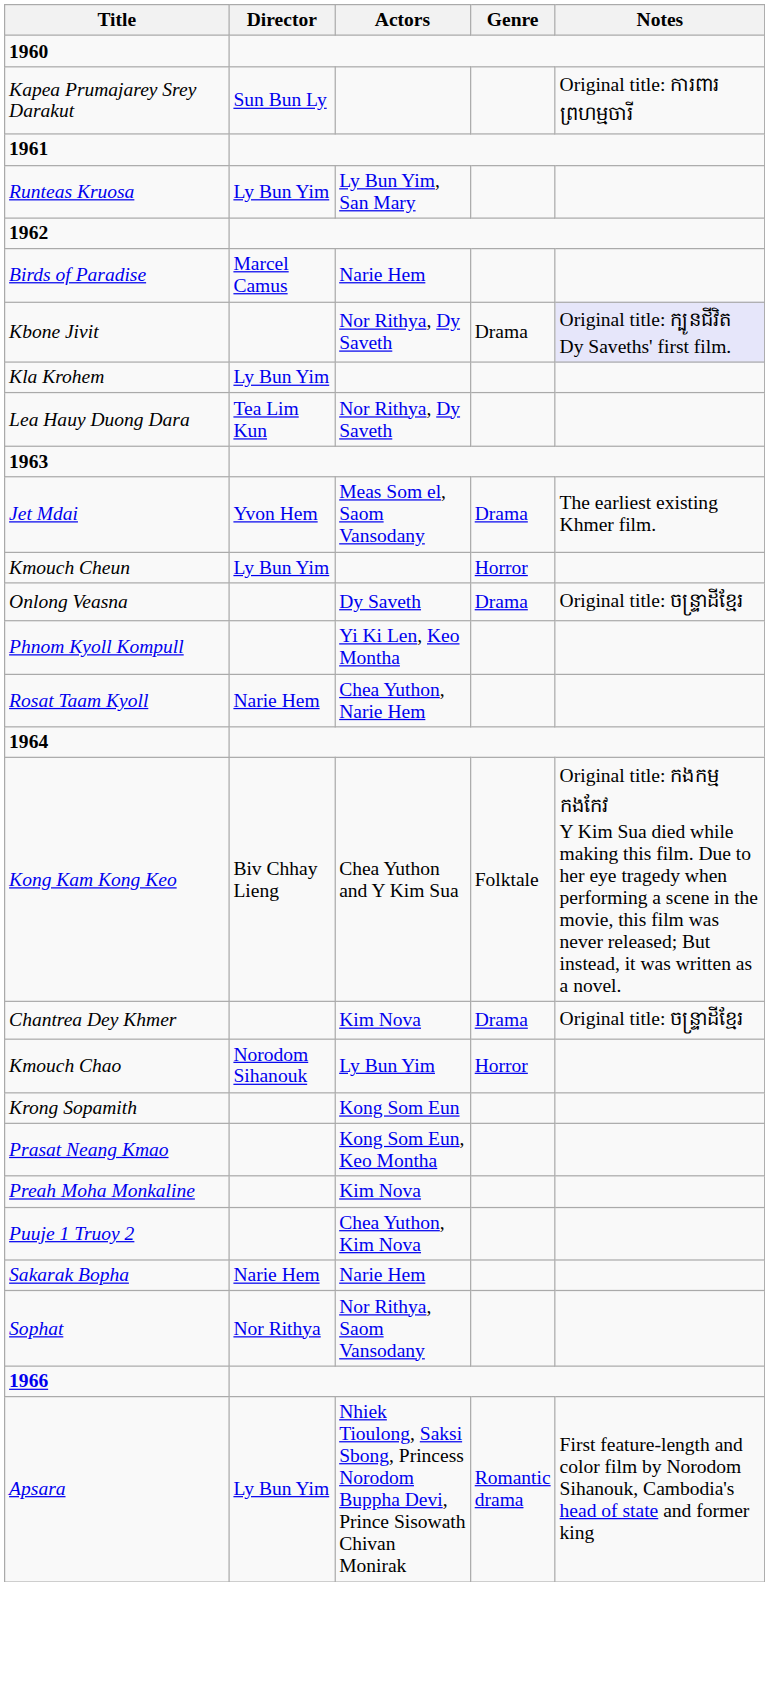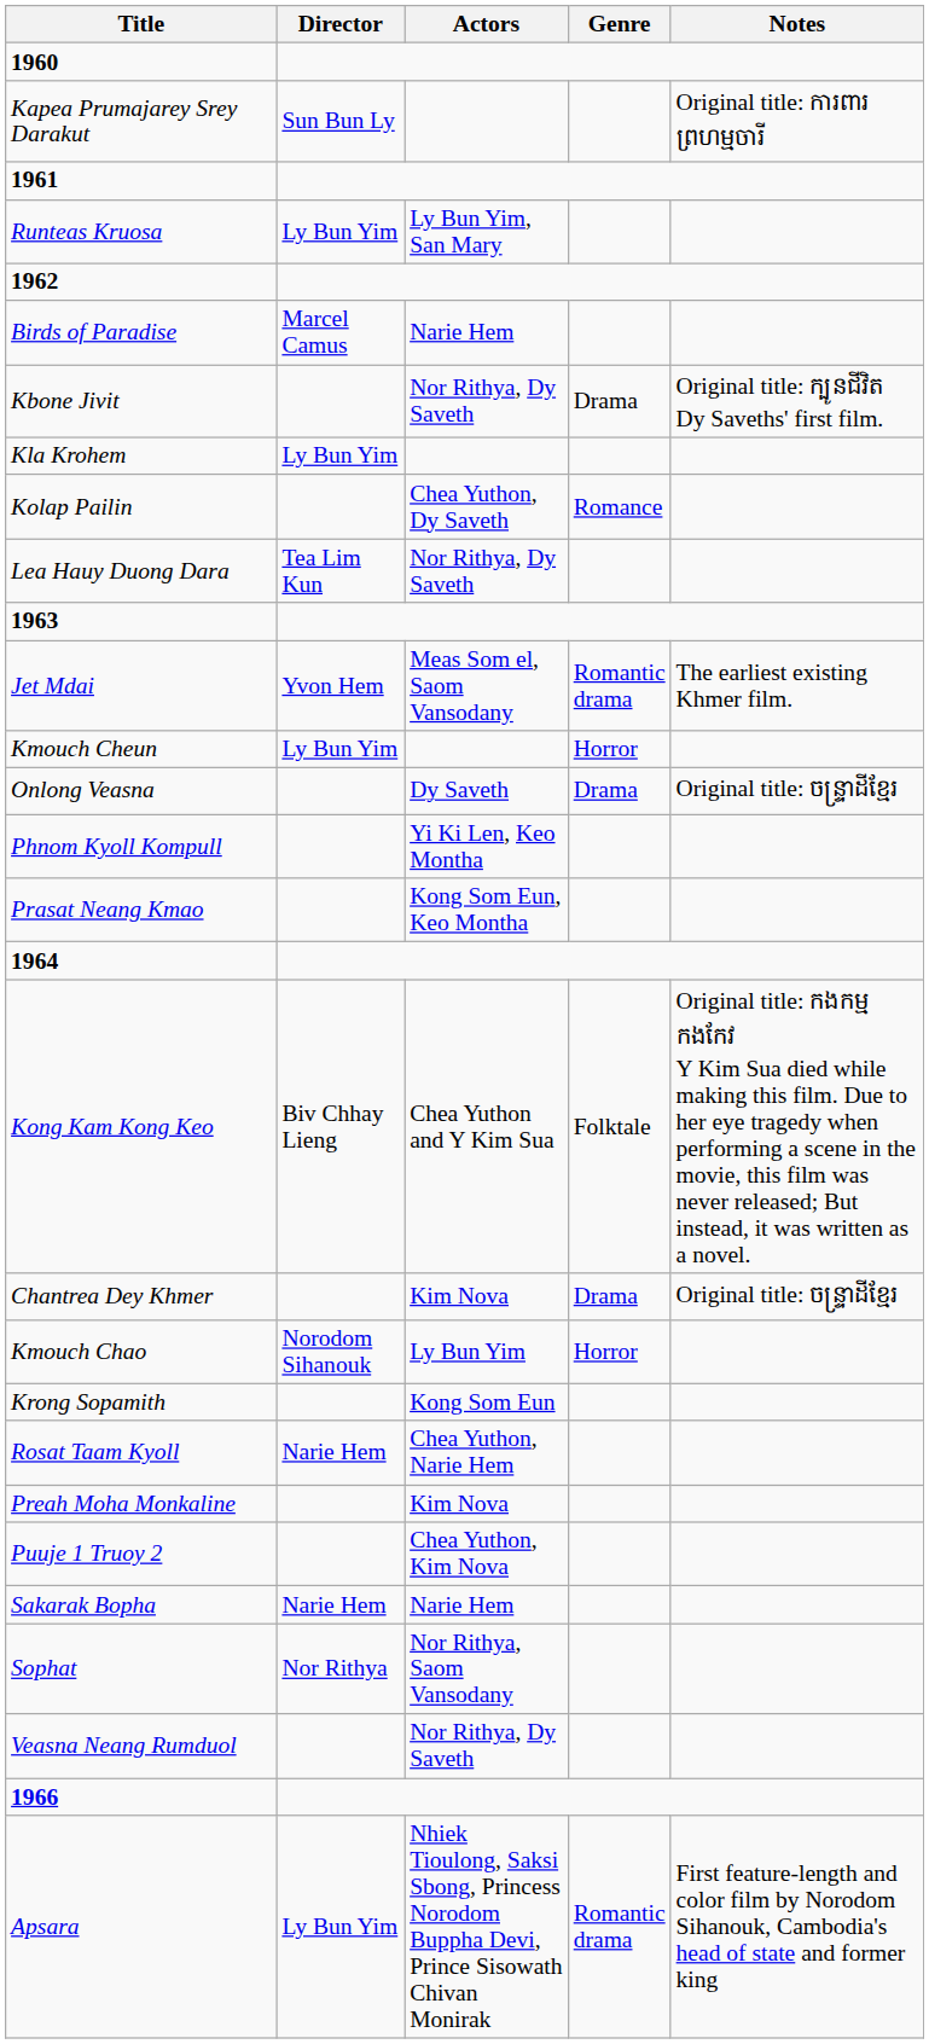Kbone Jivit | Notes: lavender background -> no background
+ row: Kolap Pailin | Chea Yuthon, Dy Saveth | Romance
Jet Mdai | Genre: Drama -> Romantic drama
rows swapped: Rosat Taam Kyoll <-> Prasat Neang Kmao
+ row: Veasna Neang Rumduol | Nor Rithya, Dy Saveth
